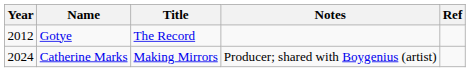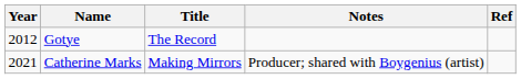Catherine Marks | Year: 2024 -> 2021
